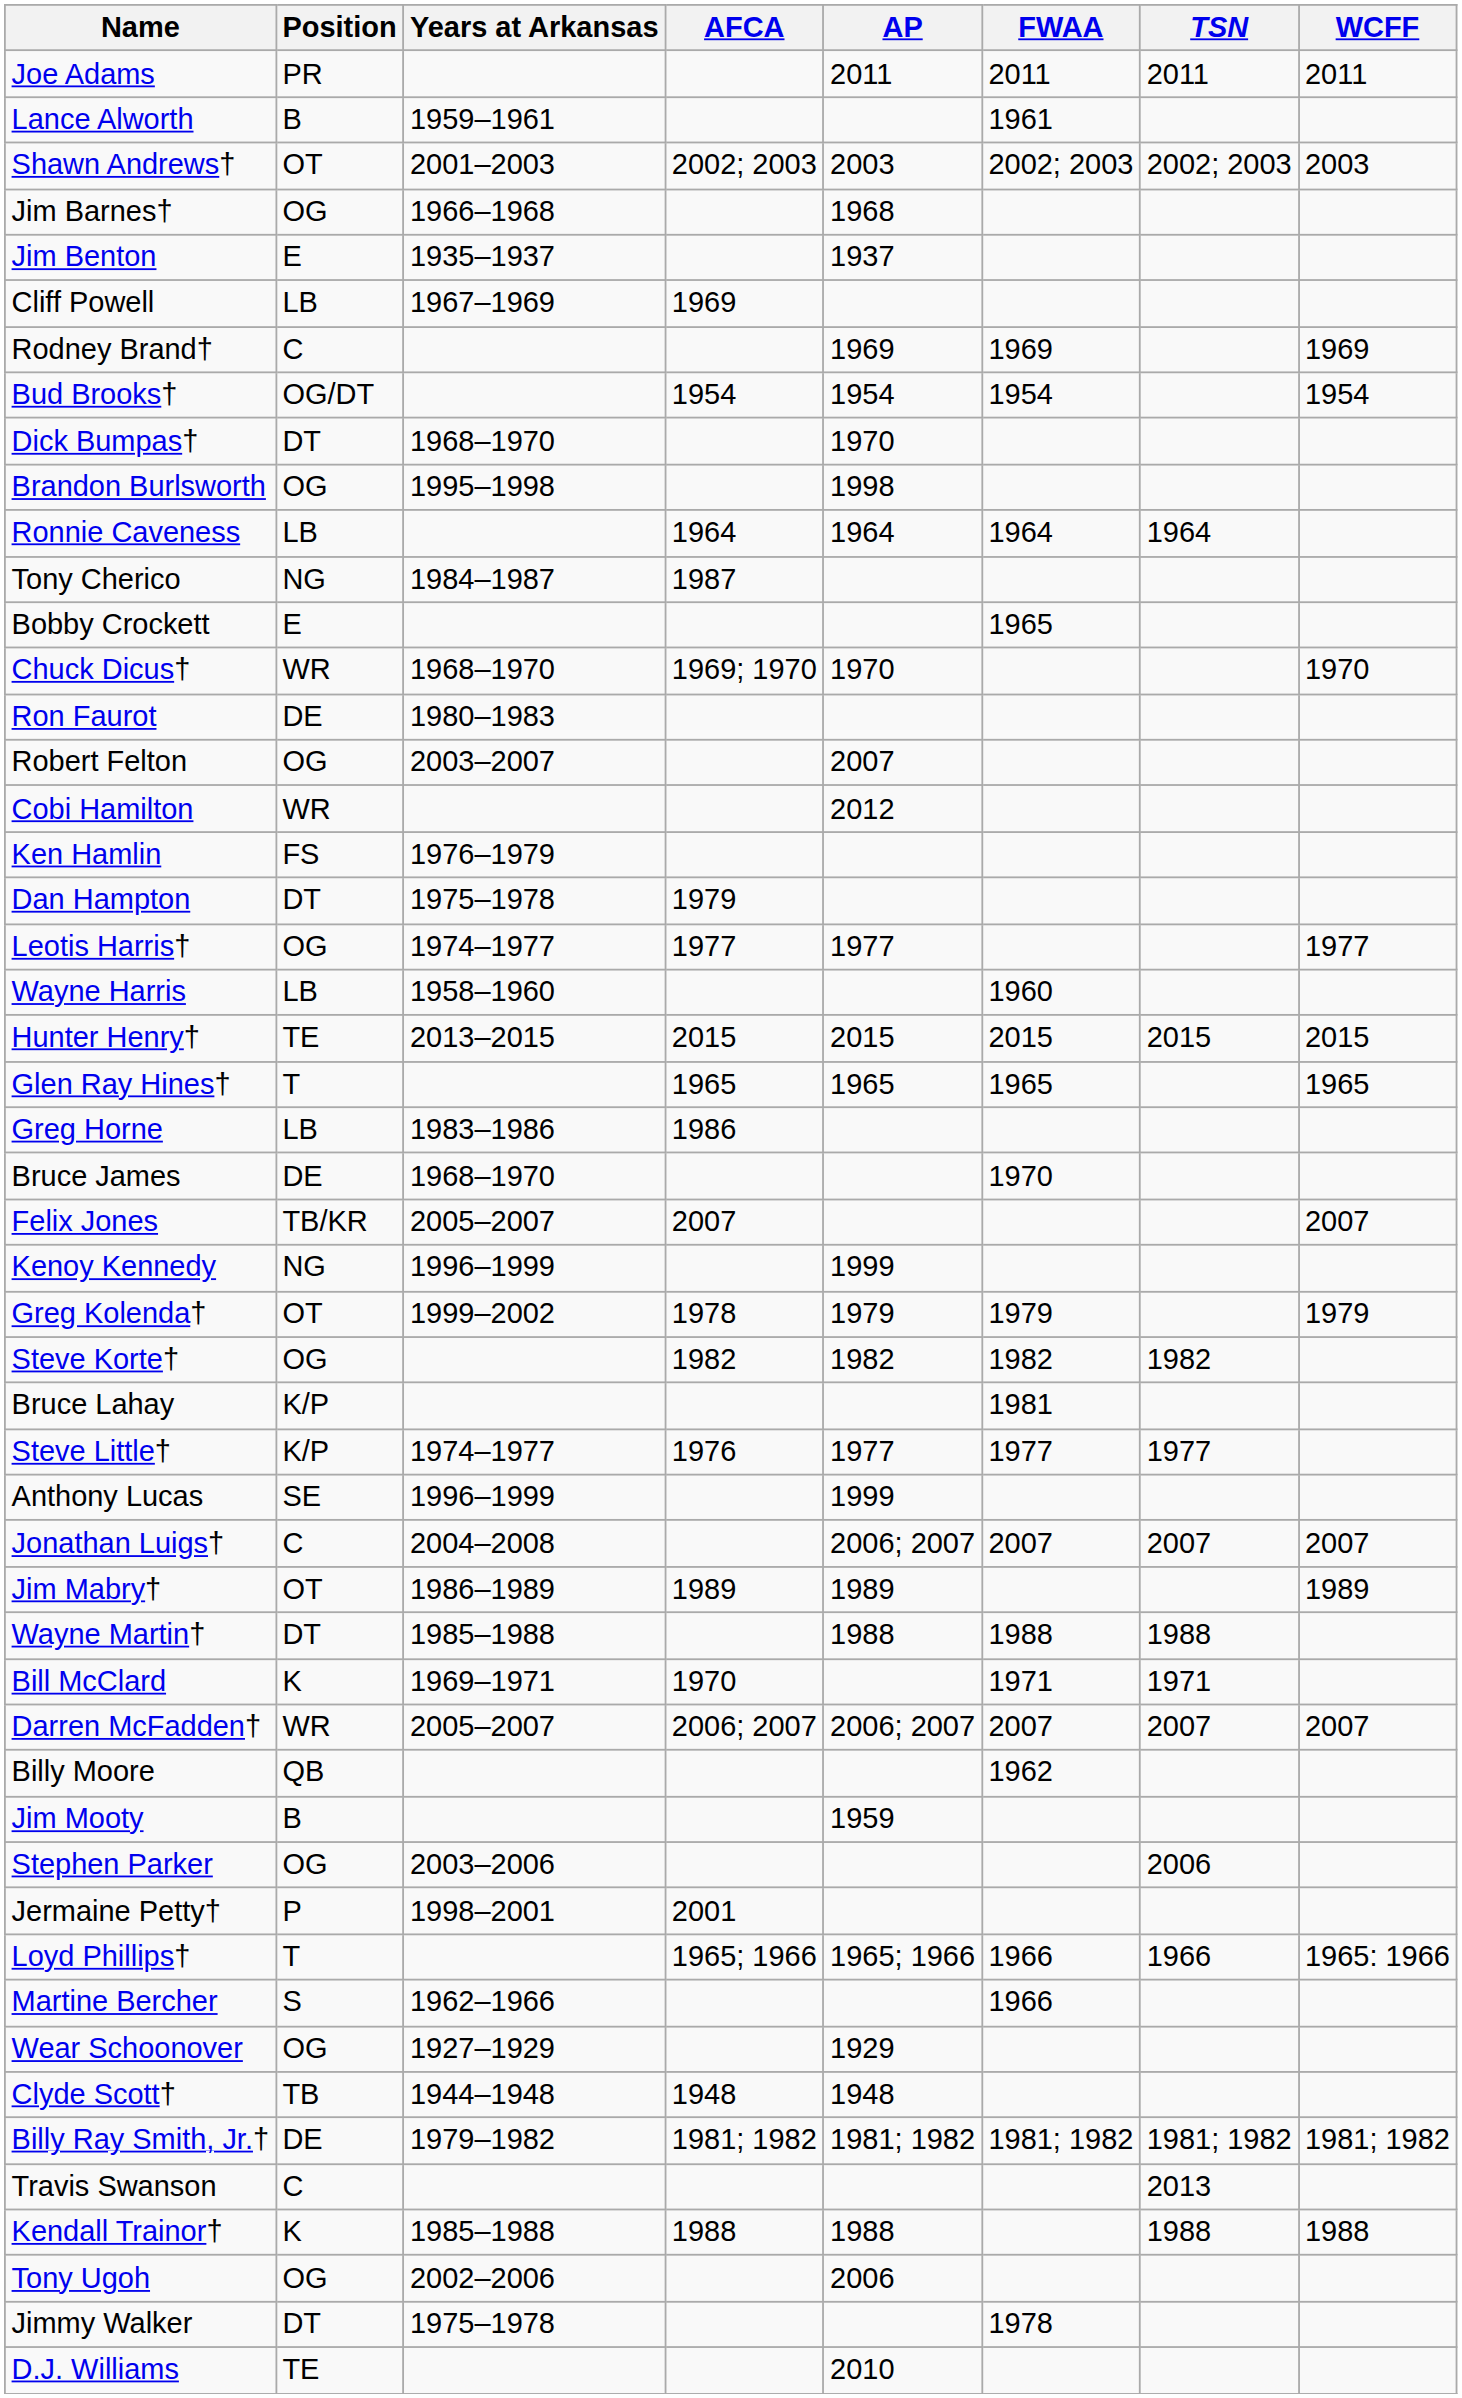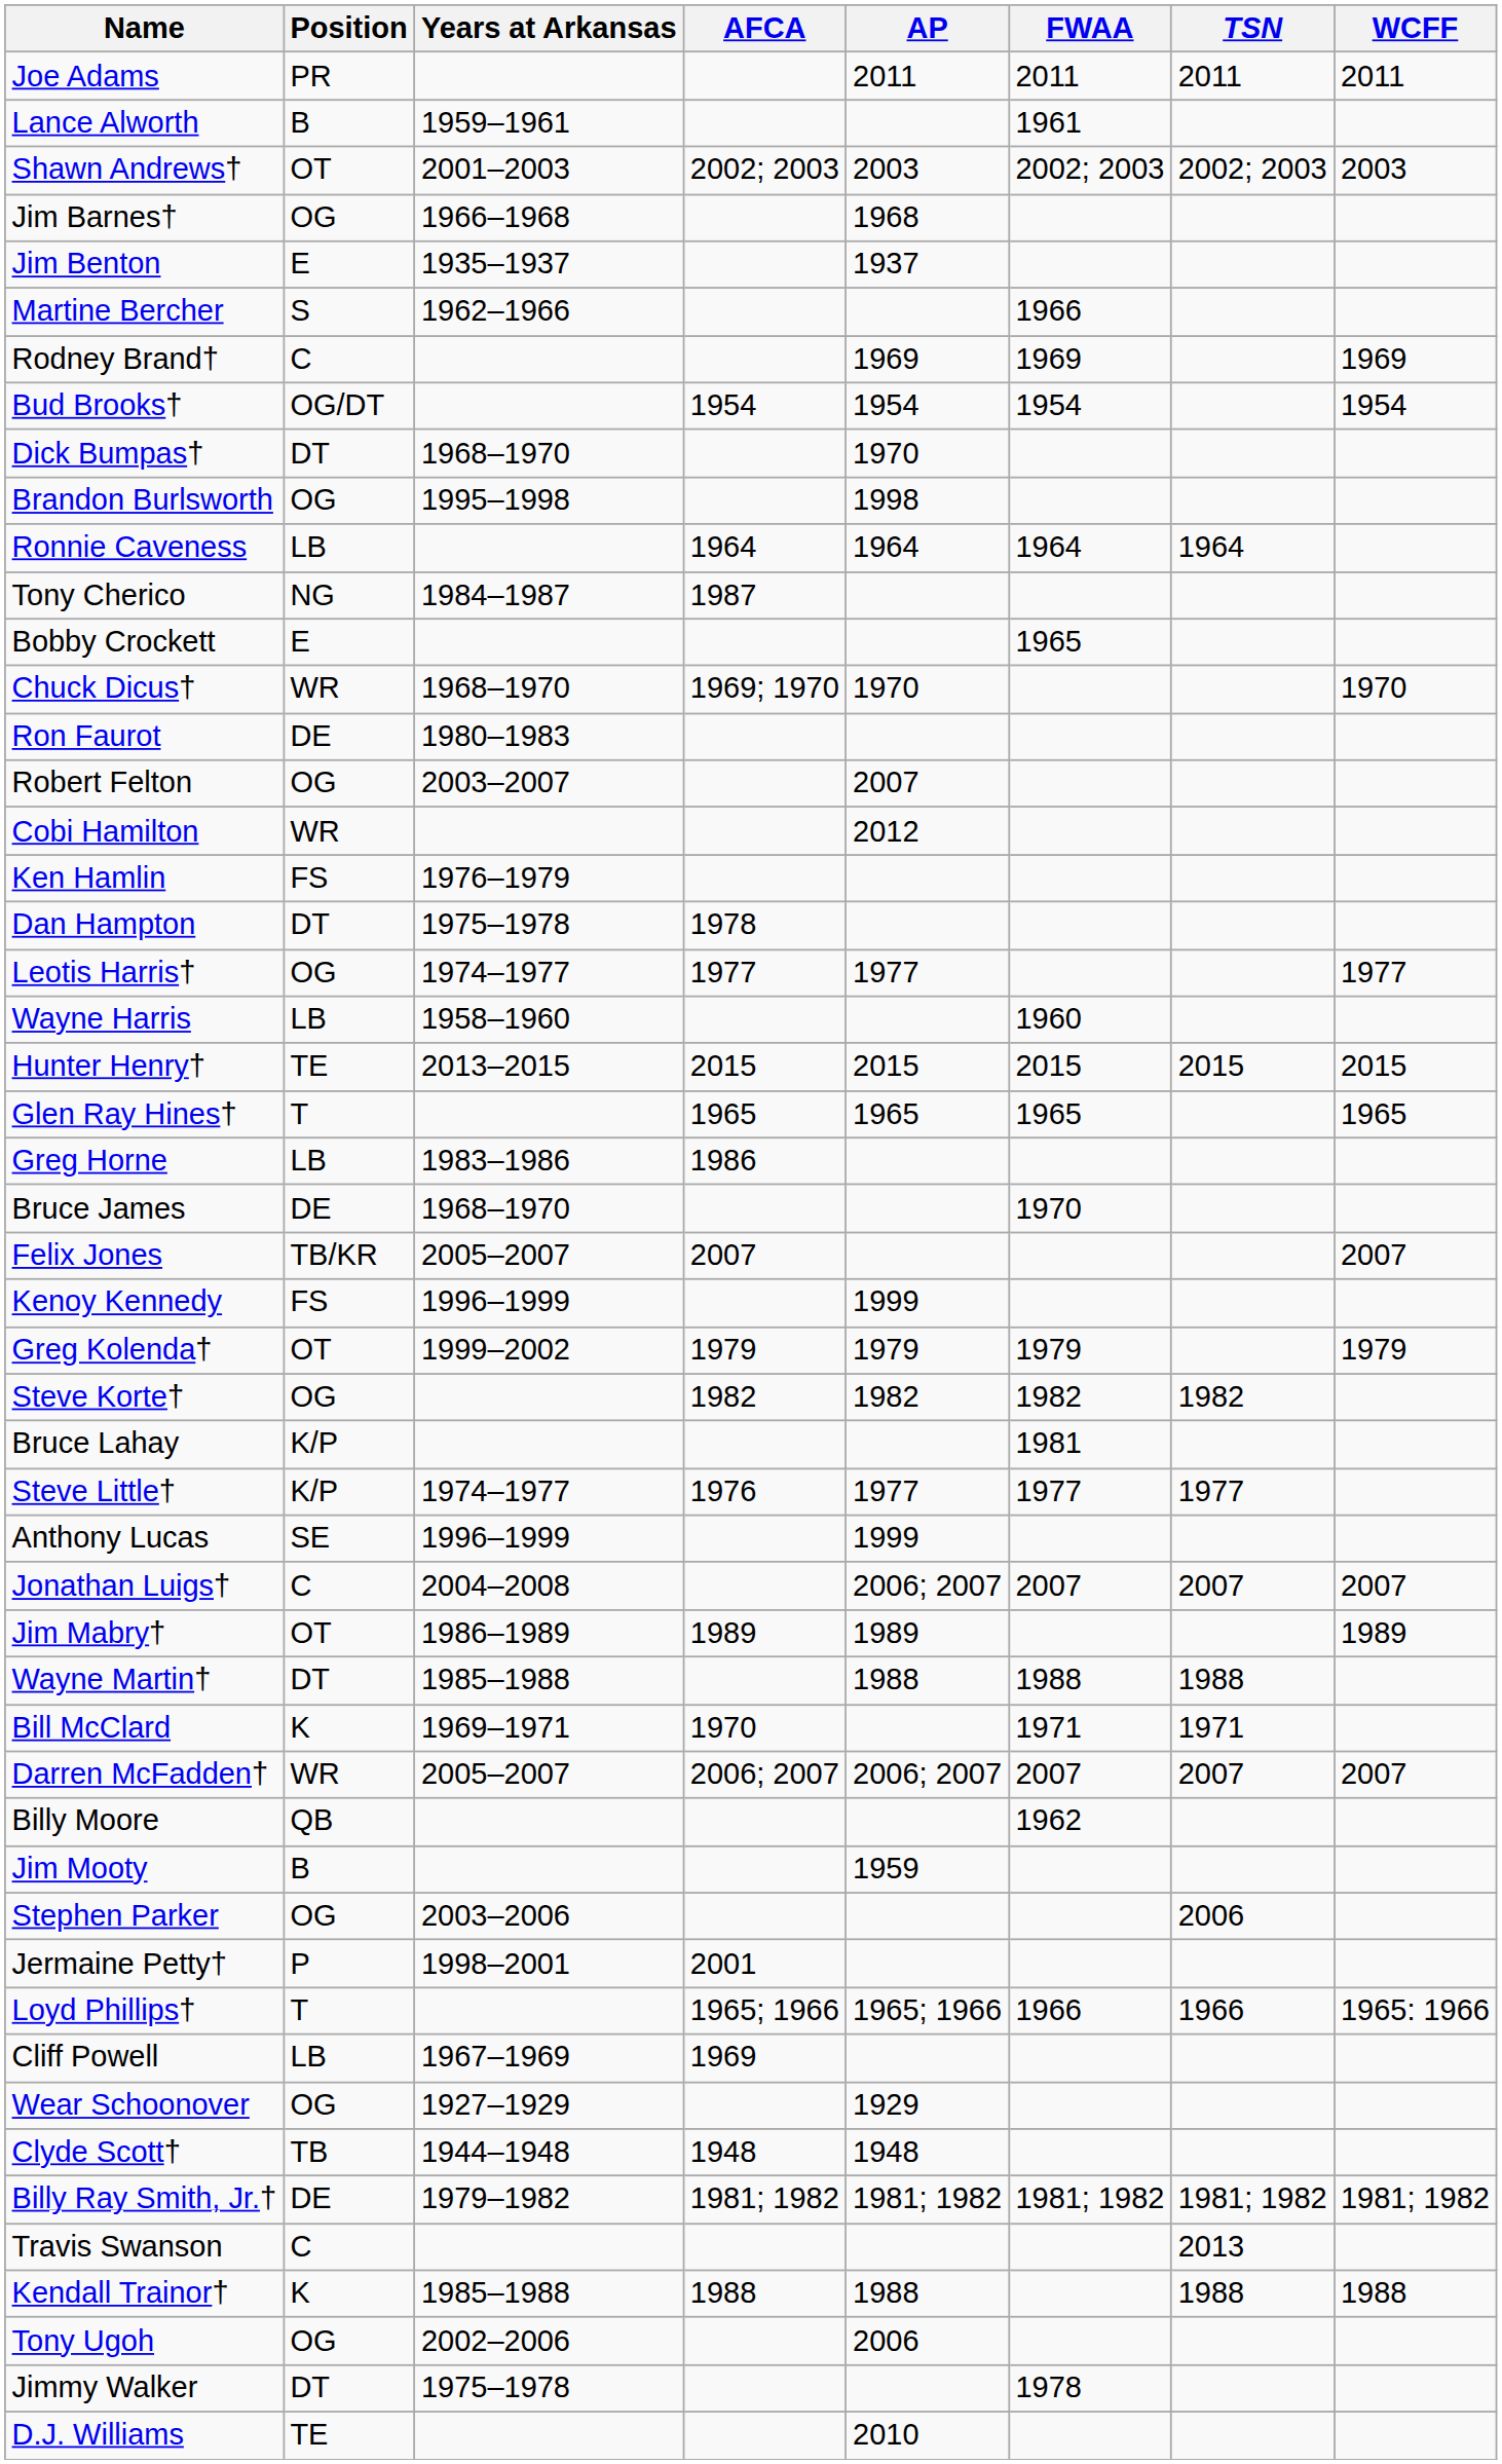rows swapped: Martine Bercher <-> Cliff Powell
Dan Hampton | AFCA: 1979 -> 1978
Kenoy Kennedy | Position: NG -> FS
Greg Kolenda† | AFCA: 1978 -> 1979
